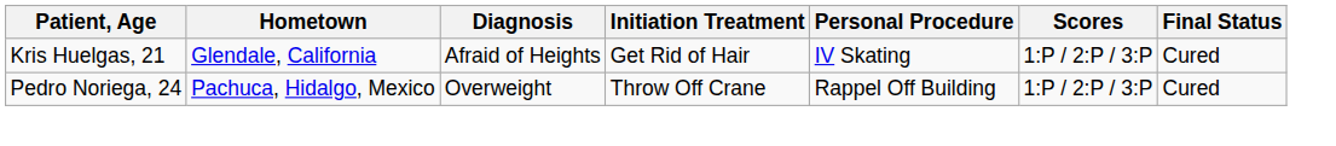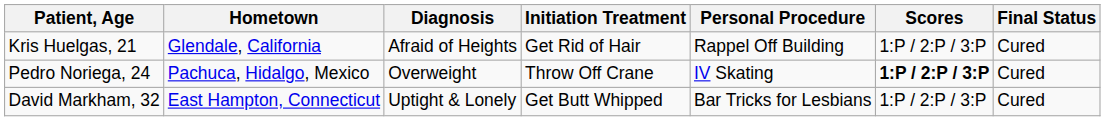Kris Huelgas, 21 | Personal Procedure: IV Skating -> Rappel Off Building
Pedro Noriega, 24 | Personal Procedure: Rappel Off Building -> IV Skating
Pedro Noriega, 24 | Scores: normal -> bold
+ row: David Markham, 32 | East Hampton, Connecticut | Uptight & Lonely | Get Butt Whipped | Bar Tricks for Lesbians | 1:P / 2:P / 3:P | Cured
